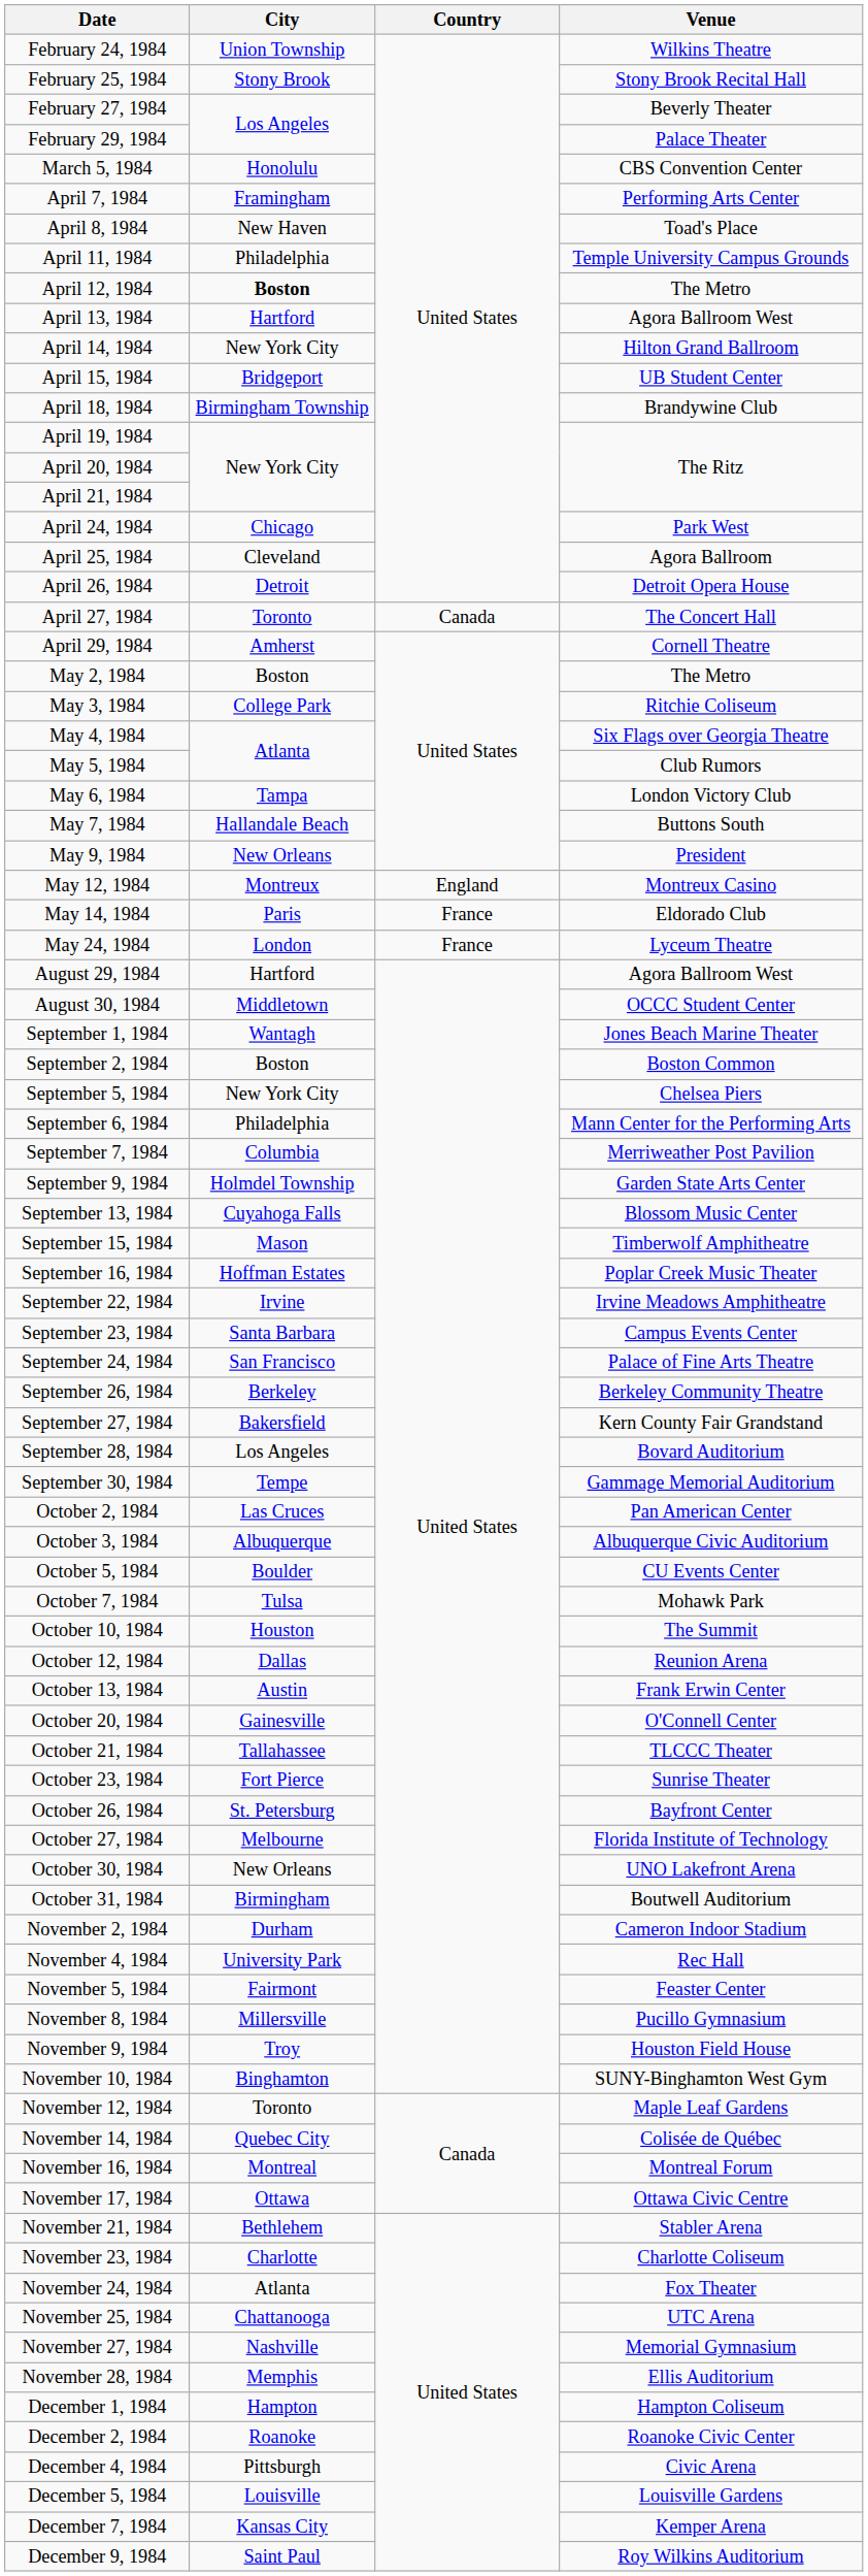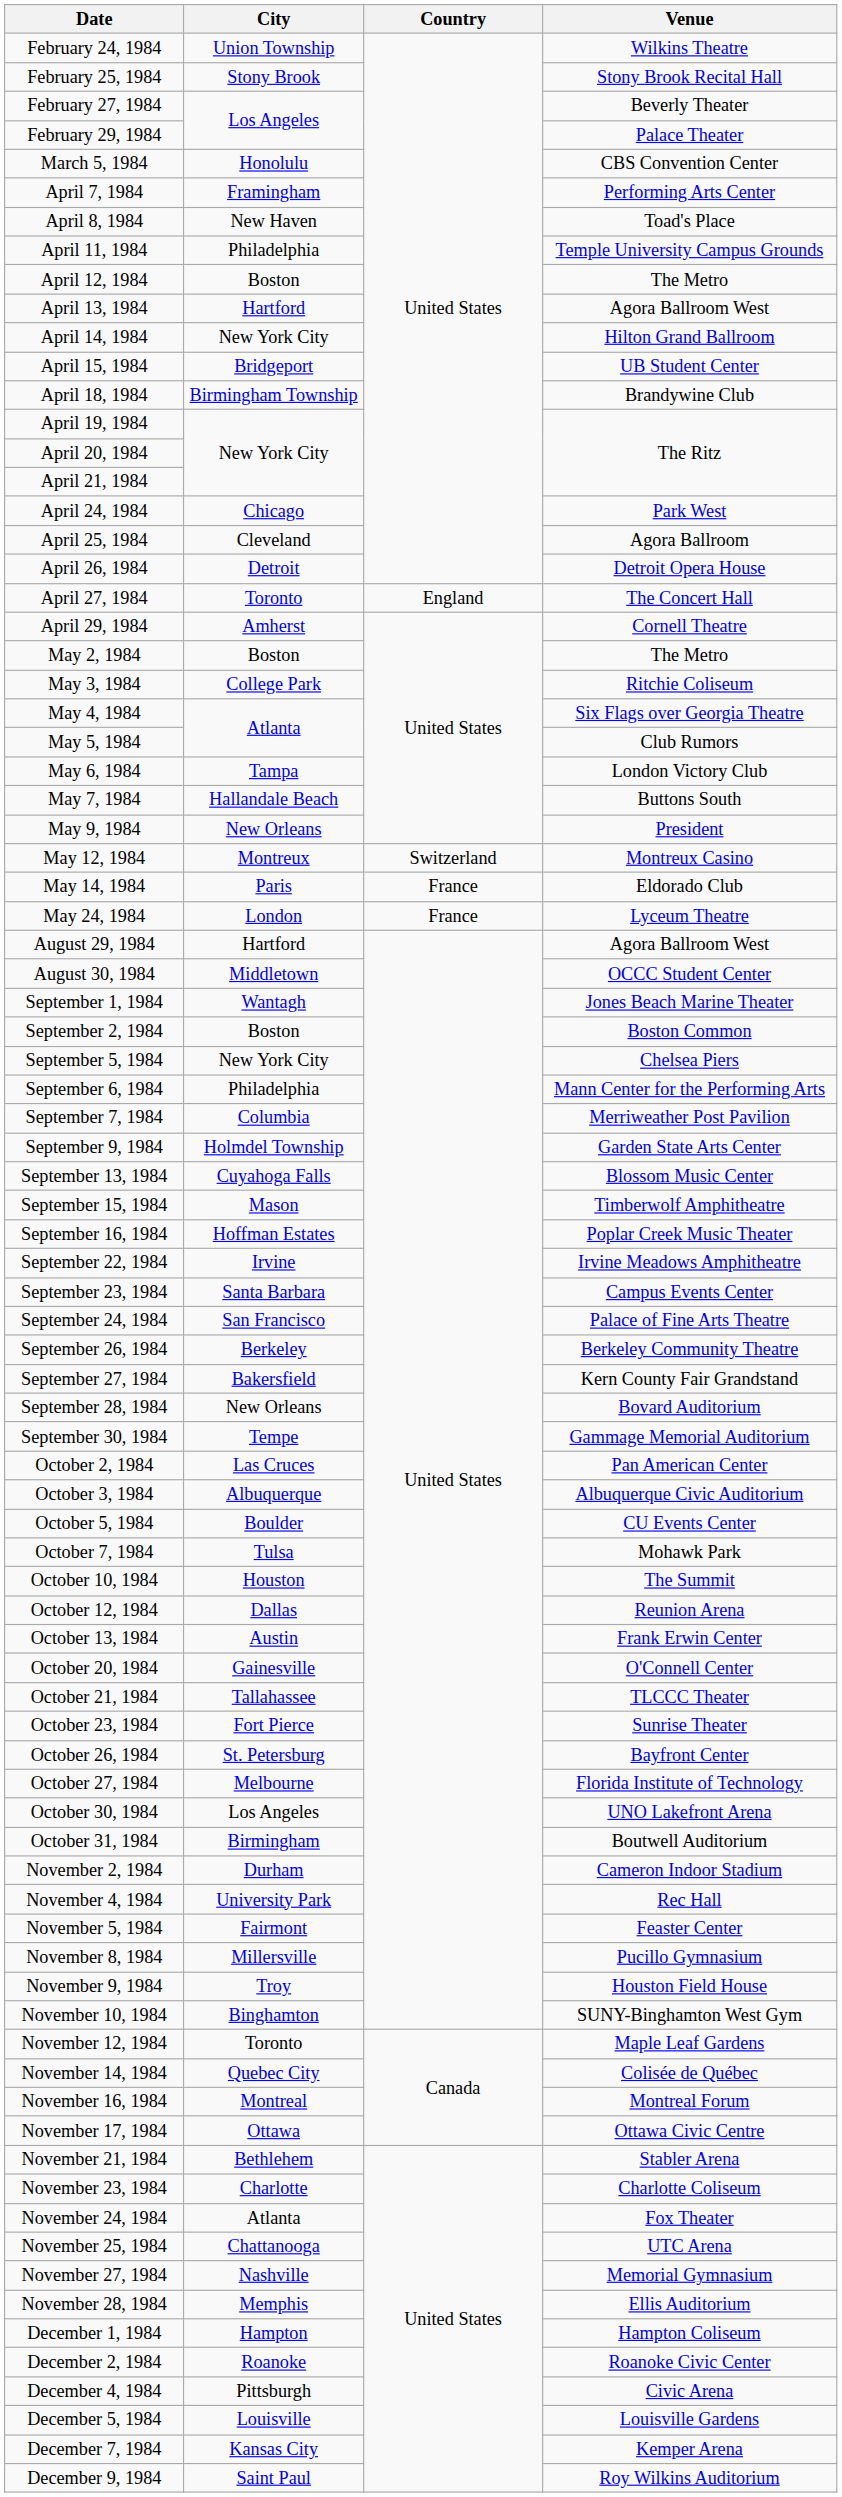April 12, 1984 | City: bold -> normal
April 27, 1984 | Country: Canada -> England
May 12, 1984 | Country: England -> Switzerland
September 28, 1984 | City: Los Angeles -> New Orleans
October 30, 1984 | City: New Orleans -> Los Angeles
